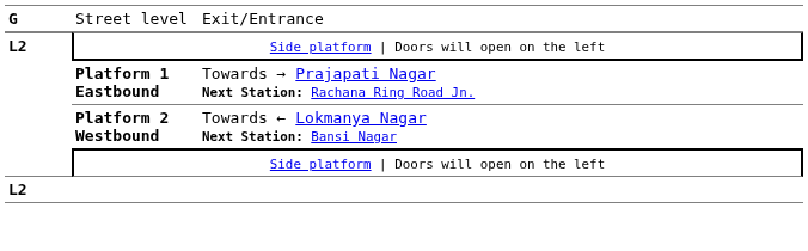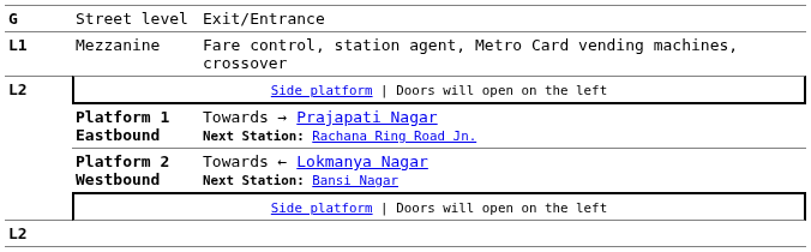+ row: L1 | Mezzanine | Fare control, station agent, Metro Card vending machines, crossover
